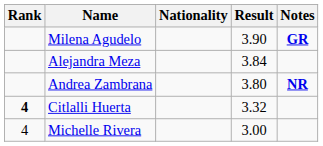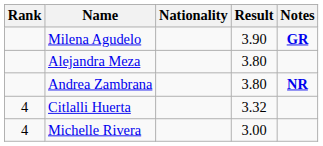Alejandra Meza | Result: 3.84 -> 3.80
Citlalli Huerta | Rank: bold -> normal
